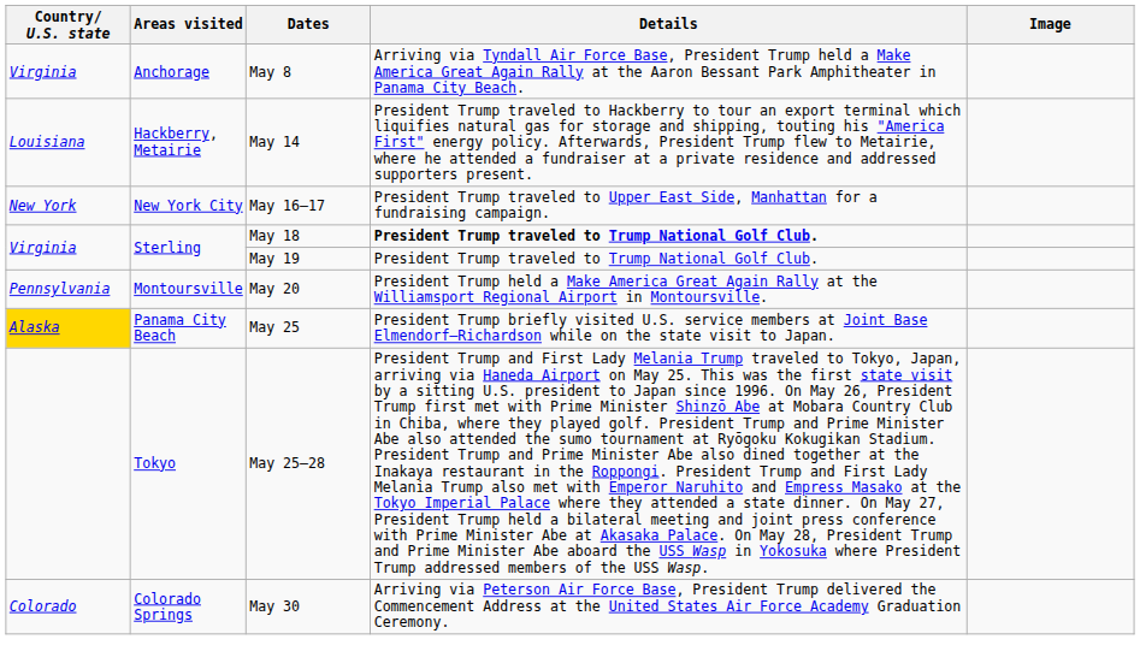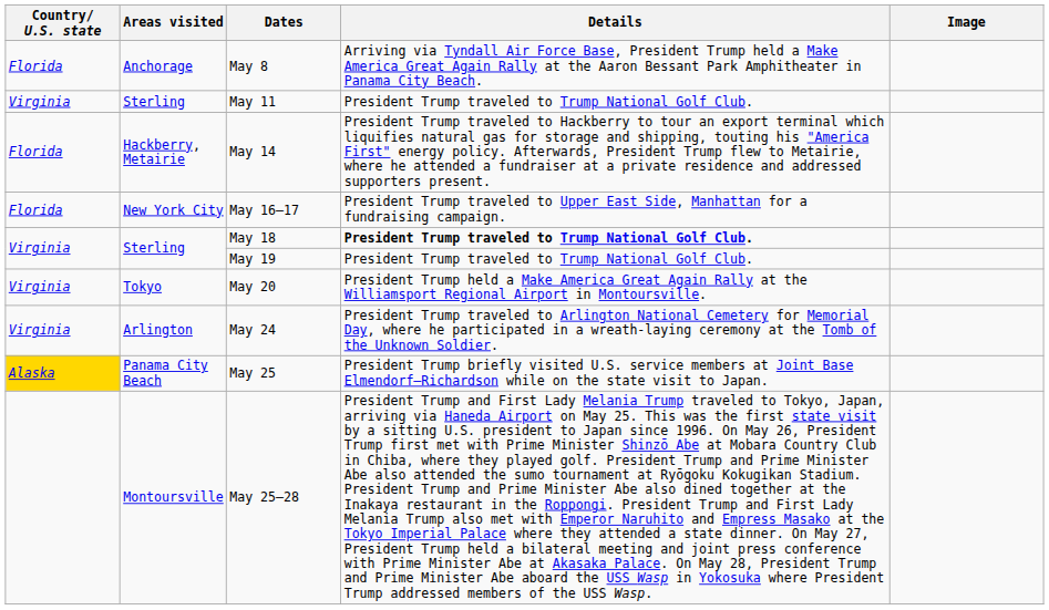May 8 | Country/ U.S. state: Virginia -> Florida
+ row: Virginia | Sterling | May 11 | President Trump traveled to Trump National Golf Club.
May 14 | Country/ U.S. state: Louisiana -> Florida
May 16–17 | Country/ U.S. state: New York -> Florida
May 20 | Country/ U.S. state: Pennsylvania -> Virginia
May 20 | Areas visited: Montoursville -> Tokyo
+ row: Virginia | Arlington | May 24 | President Trump traveled to Arlington National Cemetery for Memorial Day, where he participated in a wreath-laying ceremony at the Tomb of the Unknown Soldier.
May 25–28 | Areas visited: Tokyo -> Montoursville
- row: Colorado | Colorado Springs | May 30 | Arriving via Peterson Air Force Base, President Trump delivered the Commencement Address at the United States Air Force Academy Graduation Ceremony.
